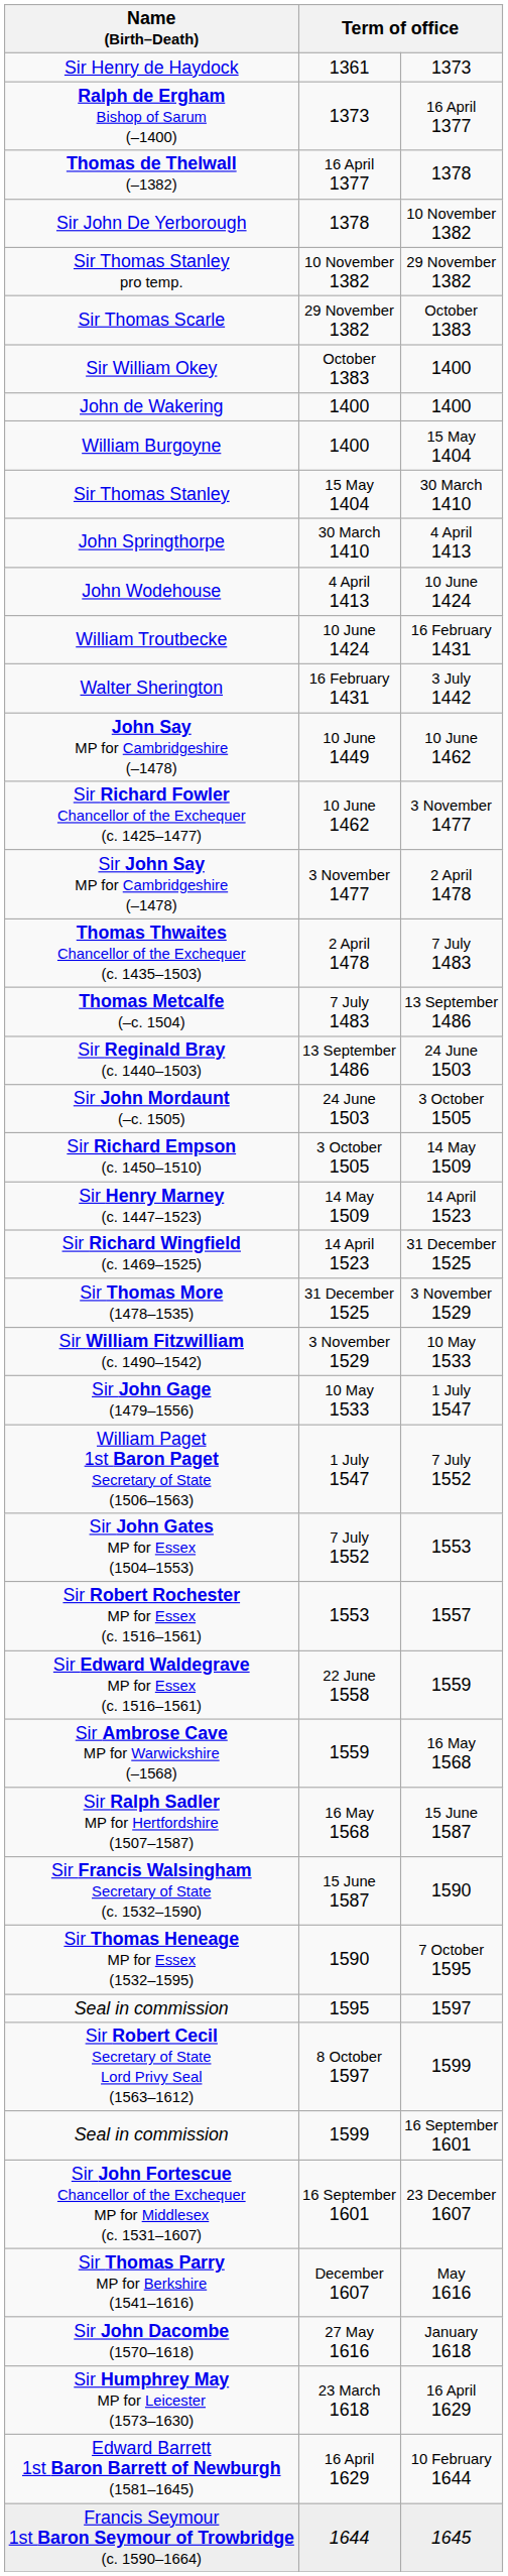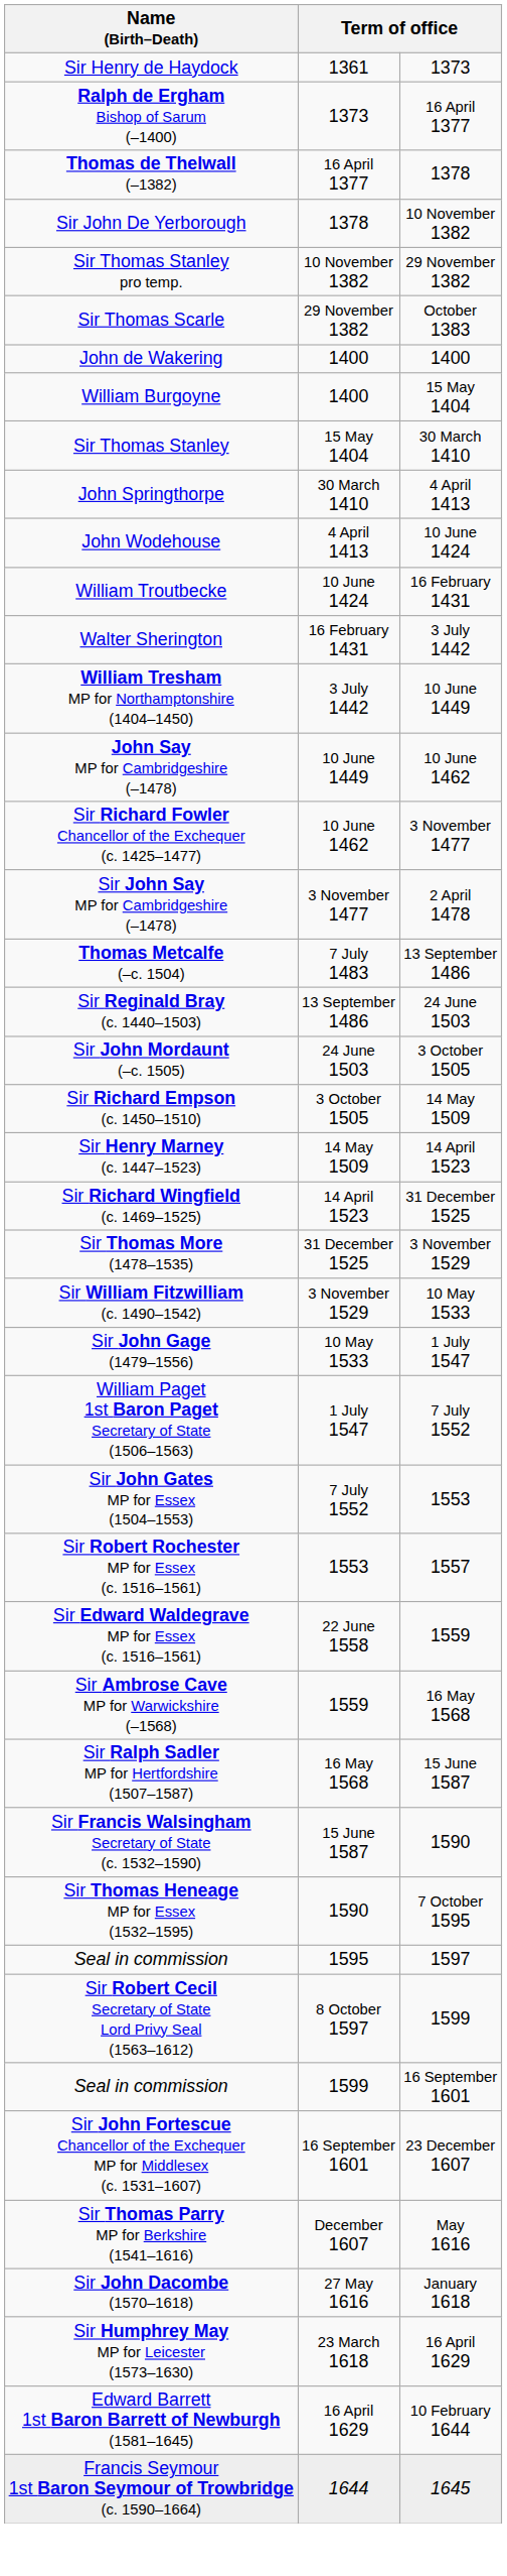- row: Sir William Okey | October 1383 | 1400
+ row: William Tresham MP for Northamptonshire (1404–1450) | 3 July 1442 | 10 June 1449
- row: Thomas Thwaites Chancellor of the Exchequer (c. 1435–1503) | 2 April 1478 | 7 July 1483
